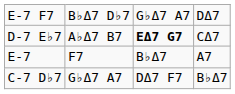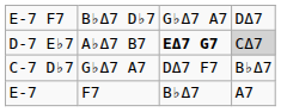D-7 E♭7 | column 4: no background -> lightgrey background
rows swapped: C-7 D♭7 <-> E-7
